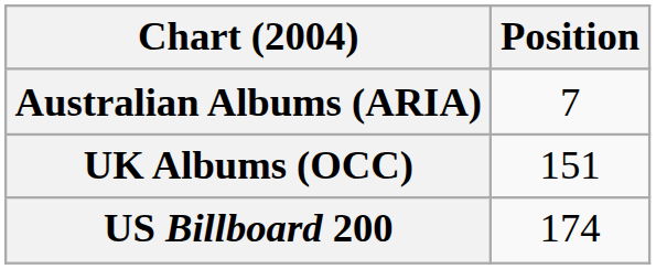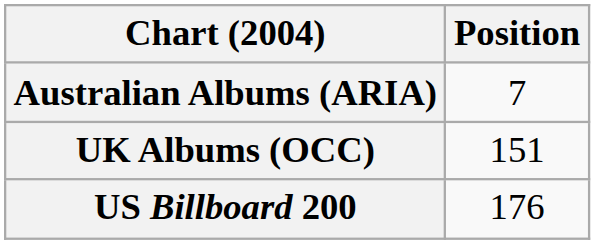US Billboard 200 | Position: 174 -> 176
